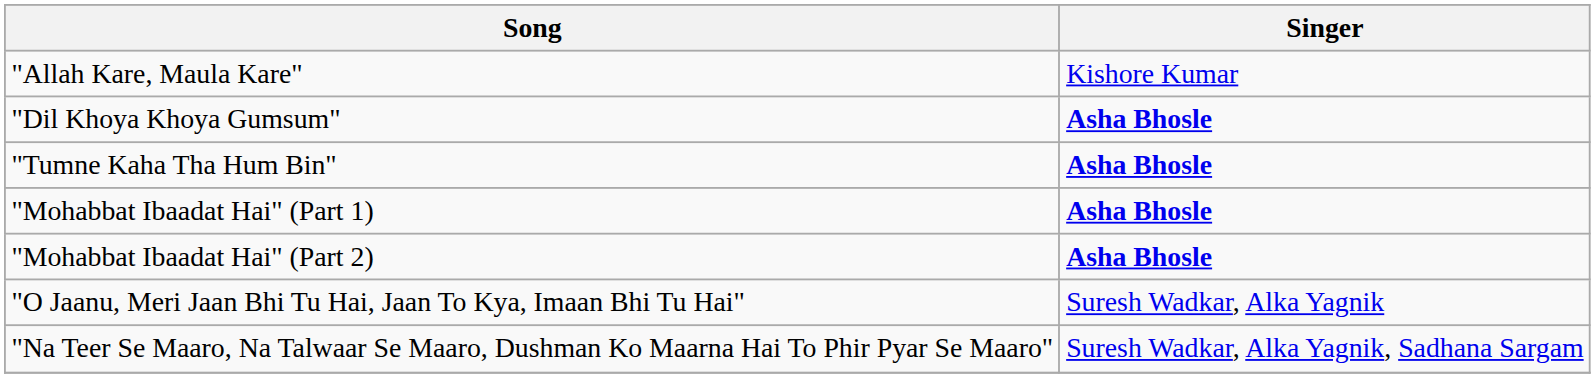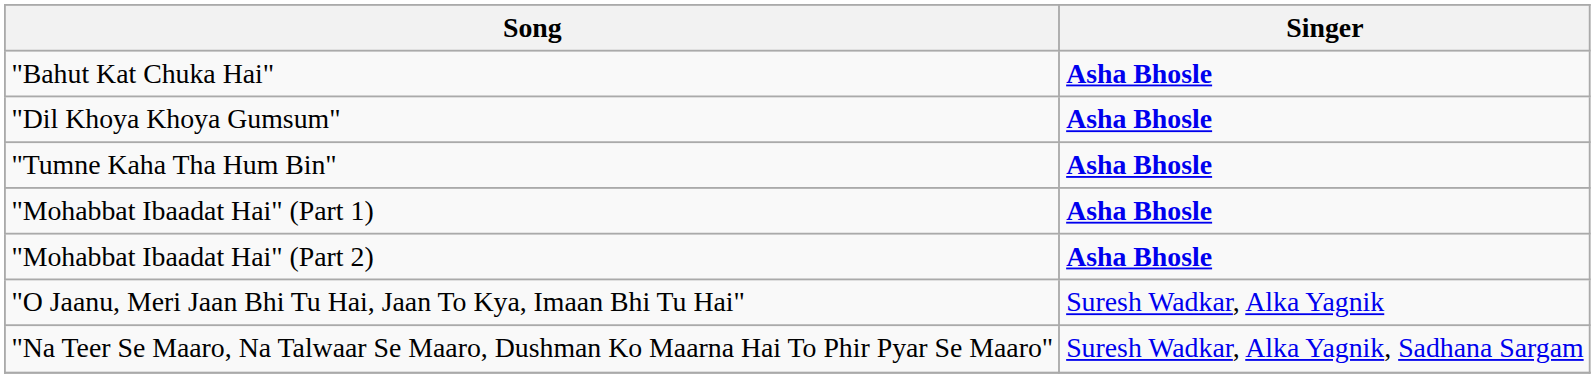- row: "Allah Kare, Maula Kare" | Kishore Kumar
+ row: "Bahut Kat Chuka Hai" | Asha Bhosle
